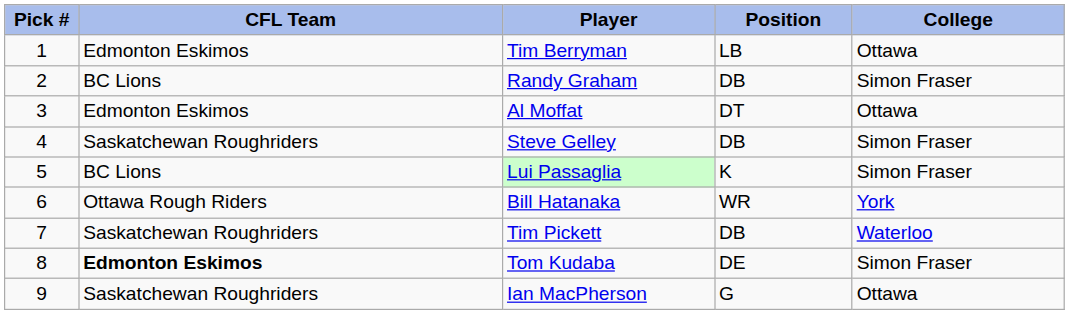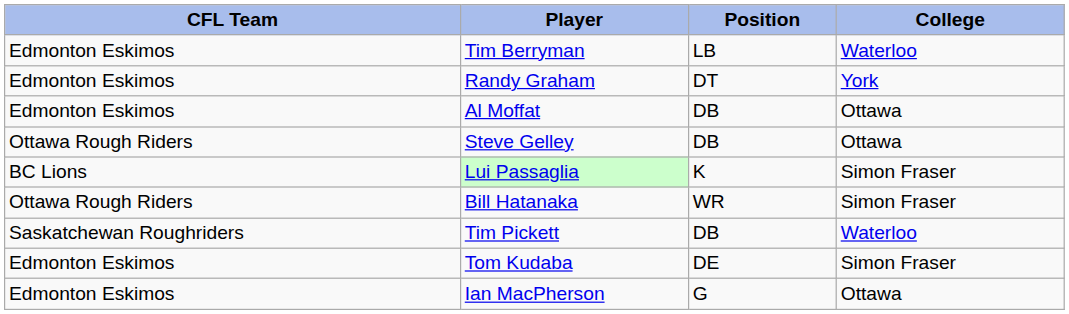- column: Pick # | 1 | 2 | 3 | 4 | 5 | 6 | 7 | 8 | 9
Tim Berryman | College: Ottawa -> Waterloo
Randy Graham | CFL Team: BC Lions -> Edmonton Eskimos
Randy Graham | Position: DB -> DT
Randy Graham | College: Simon Fraser -> York
Al Moffat | Position: DT -> DB
Steve Gelley | CFL Team: Saskatchewan Roughriders -> Ottawa Rough Riders
Steve Gelley | College: Simon Fraser -> Ottawa
Bill Hatanaka | College: York -> Simon Fraser
Tom Kudaba | CFL Team: bold -> normal
Ian MacPherson | CFL Team: Saskatchewan Roughriders -> Edmonton Eskimos
